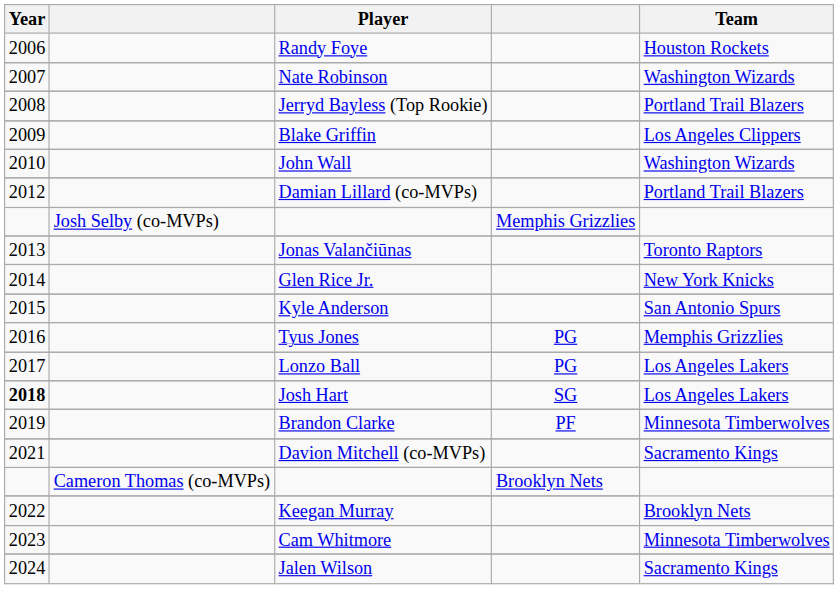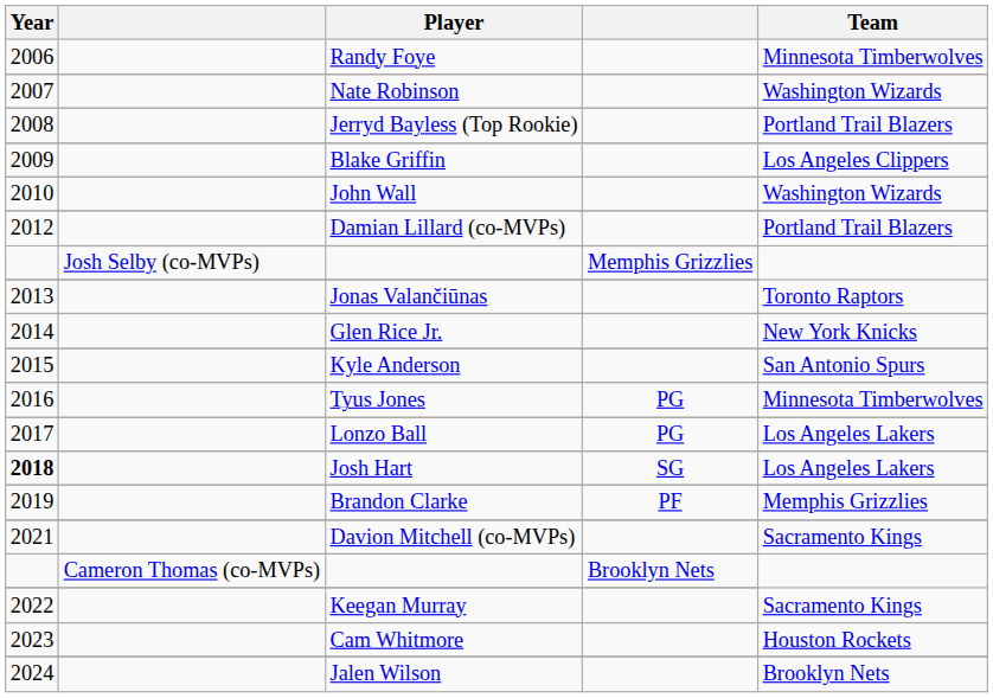Randy Foye | Team: Houston Rockets -> Minnesota Timberwolves
Tyus Jones | Team: Memphis Grizzlies -> Minnesota Timberwolves
Brandon Clarke | Team: Minnesota Timberwolves -> Memphis Grizzlies
Keegan Murray | Team: Brooklyn Nets -> Sacramento Kings
Cam Whitmore | Team: Minnesota Timberwolves -> Houston Rockets
Jalen Wilson | Team: Sacramento Kings -> Brooklyn Nets
